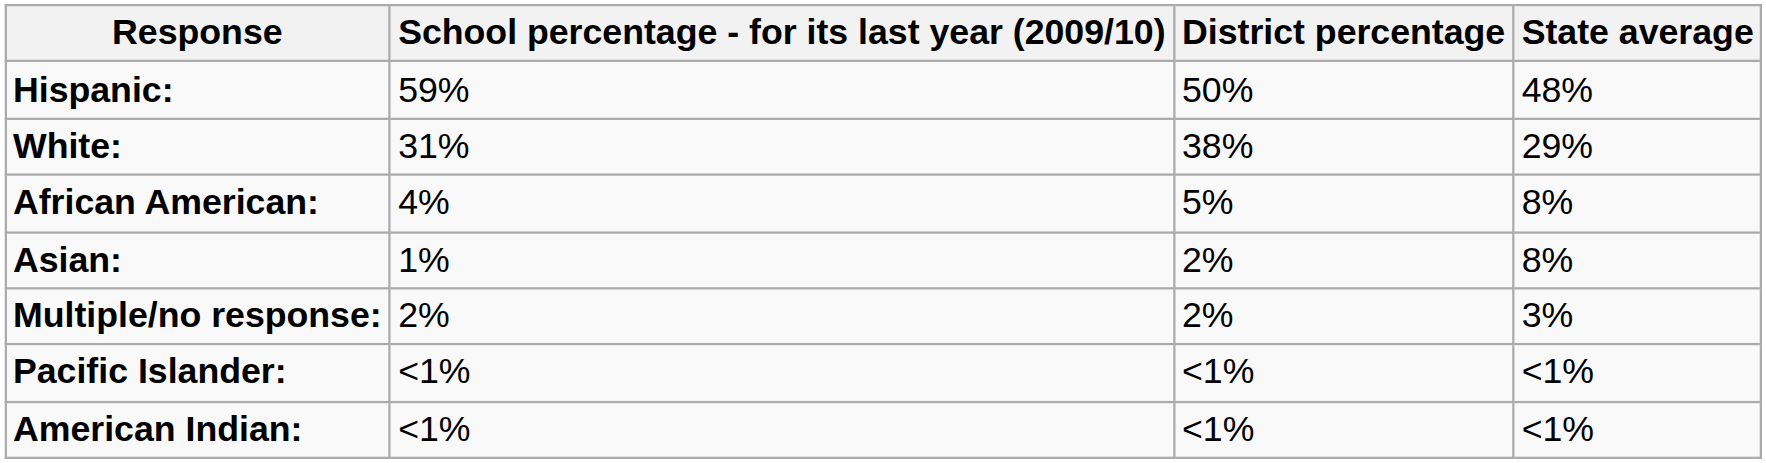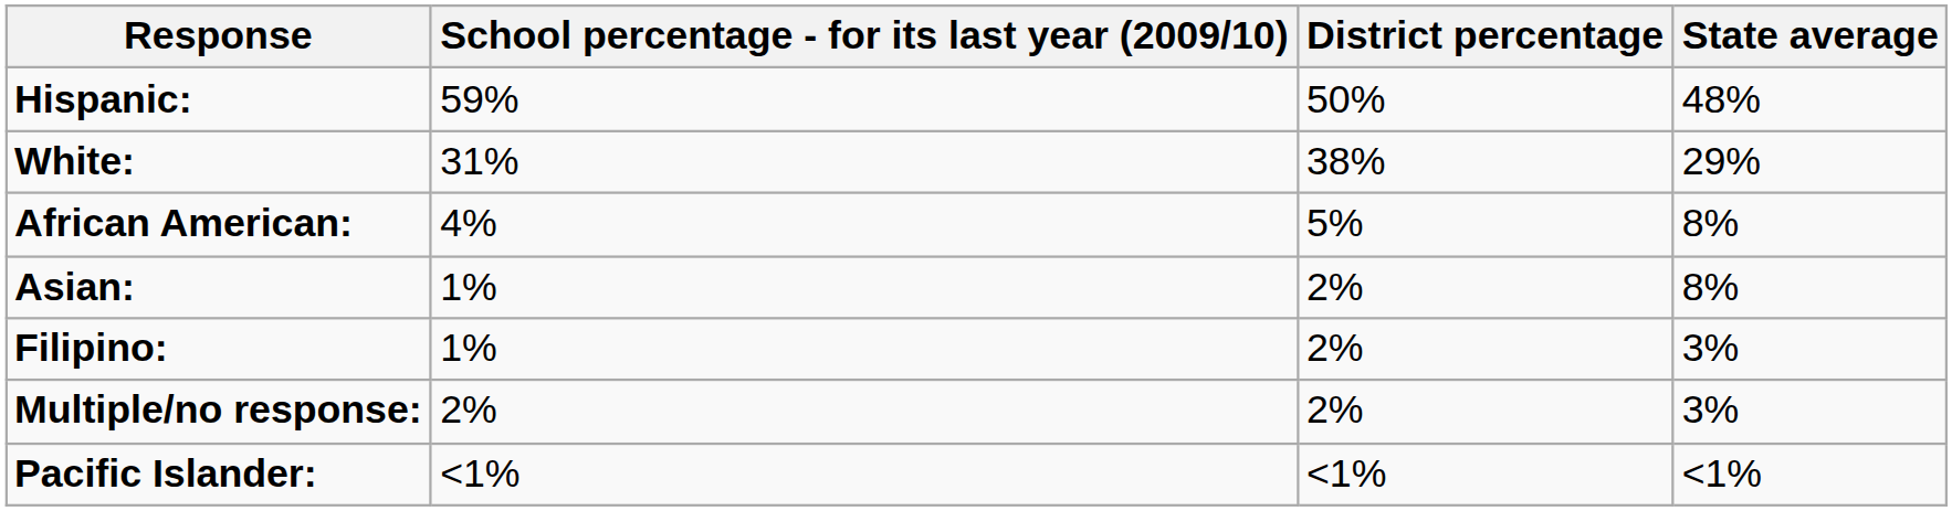+ row: Filipino: | 1% | 2% | 3%
- row: American Indian: | <1% | <1% | <1%
